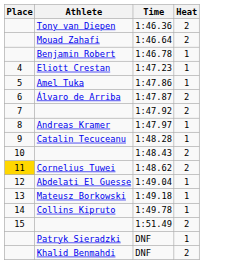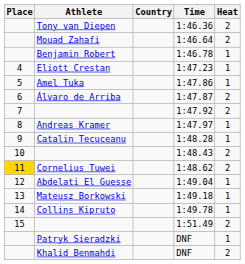+ column: Country
